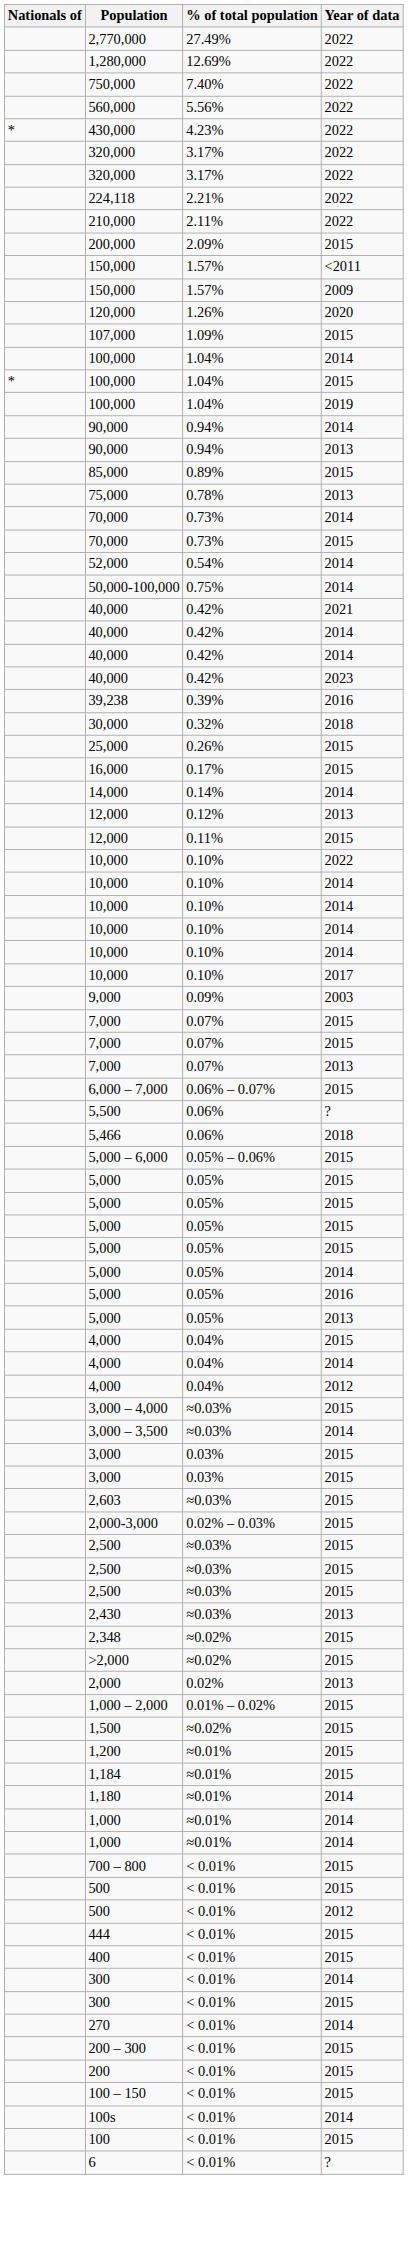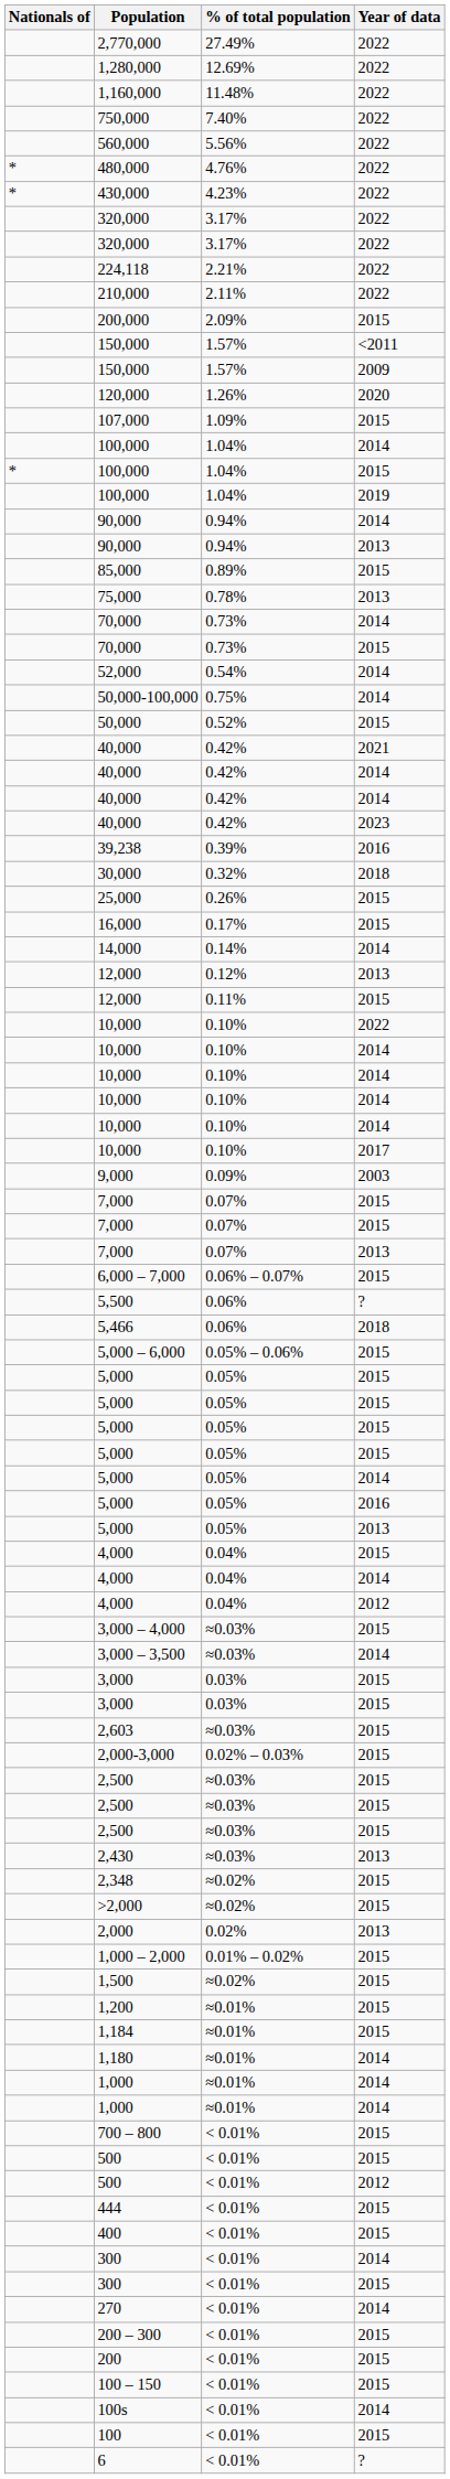+ row: 1,160,000 | 11.48% | 2022
+ row: * | 480,000 | 4.76% | 2022
+ row: 50,000 | 0.52% | 2015
